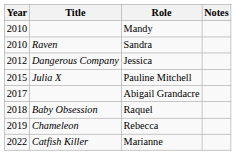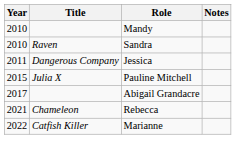Jessica | Year: 2012 -> 2011
- row: 2018 | Baby Obsession | Raquel
Rebecca | Year: 2019 -> 2021
